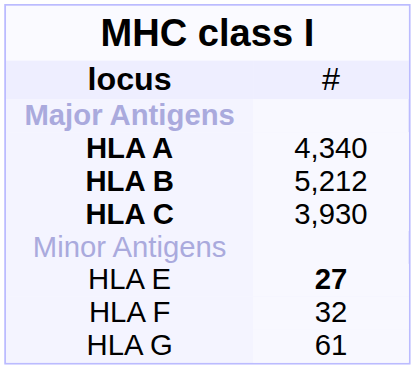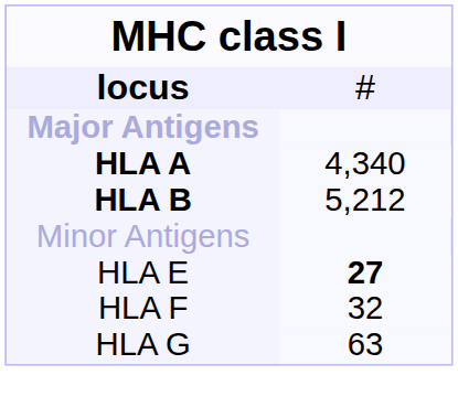- row: HLA C | 3,930
HLA G | column 2: 61 -> 63
